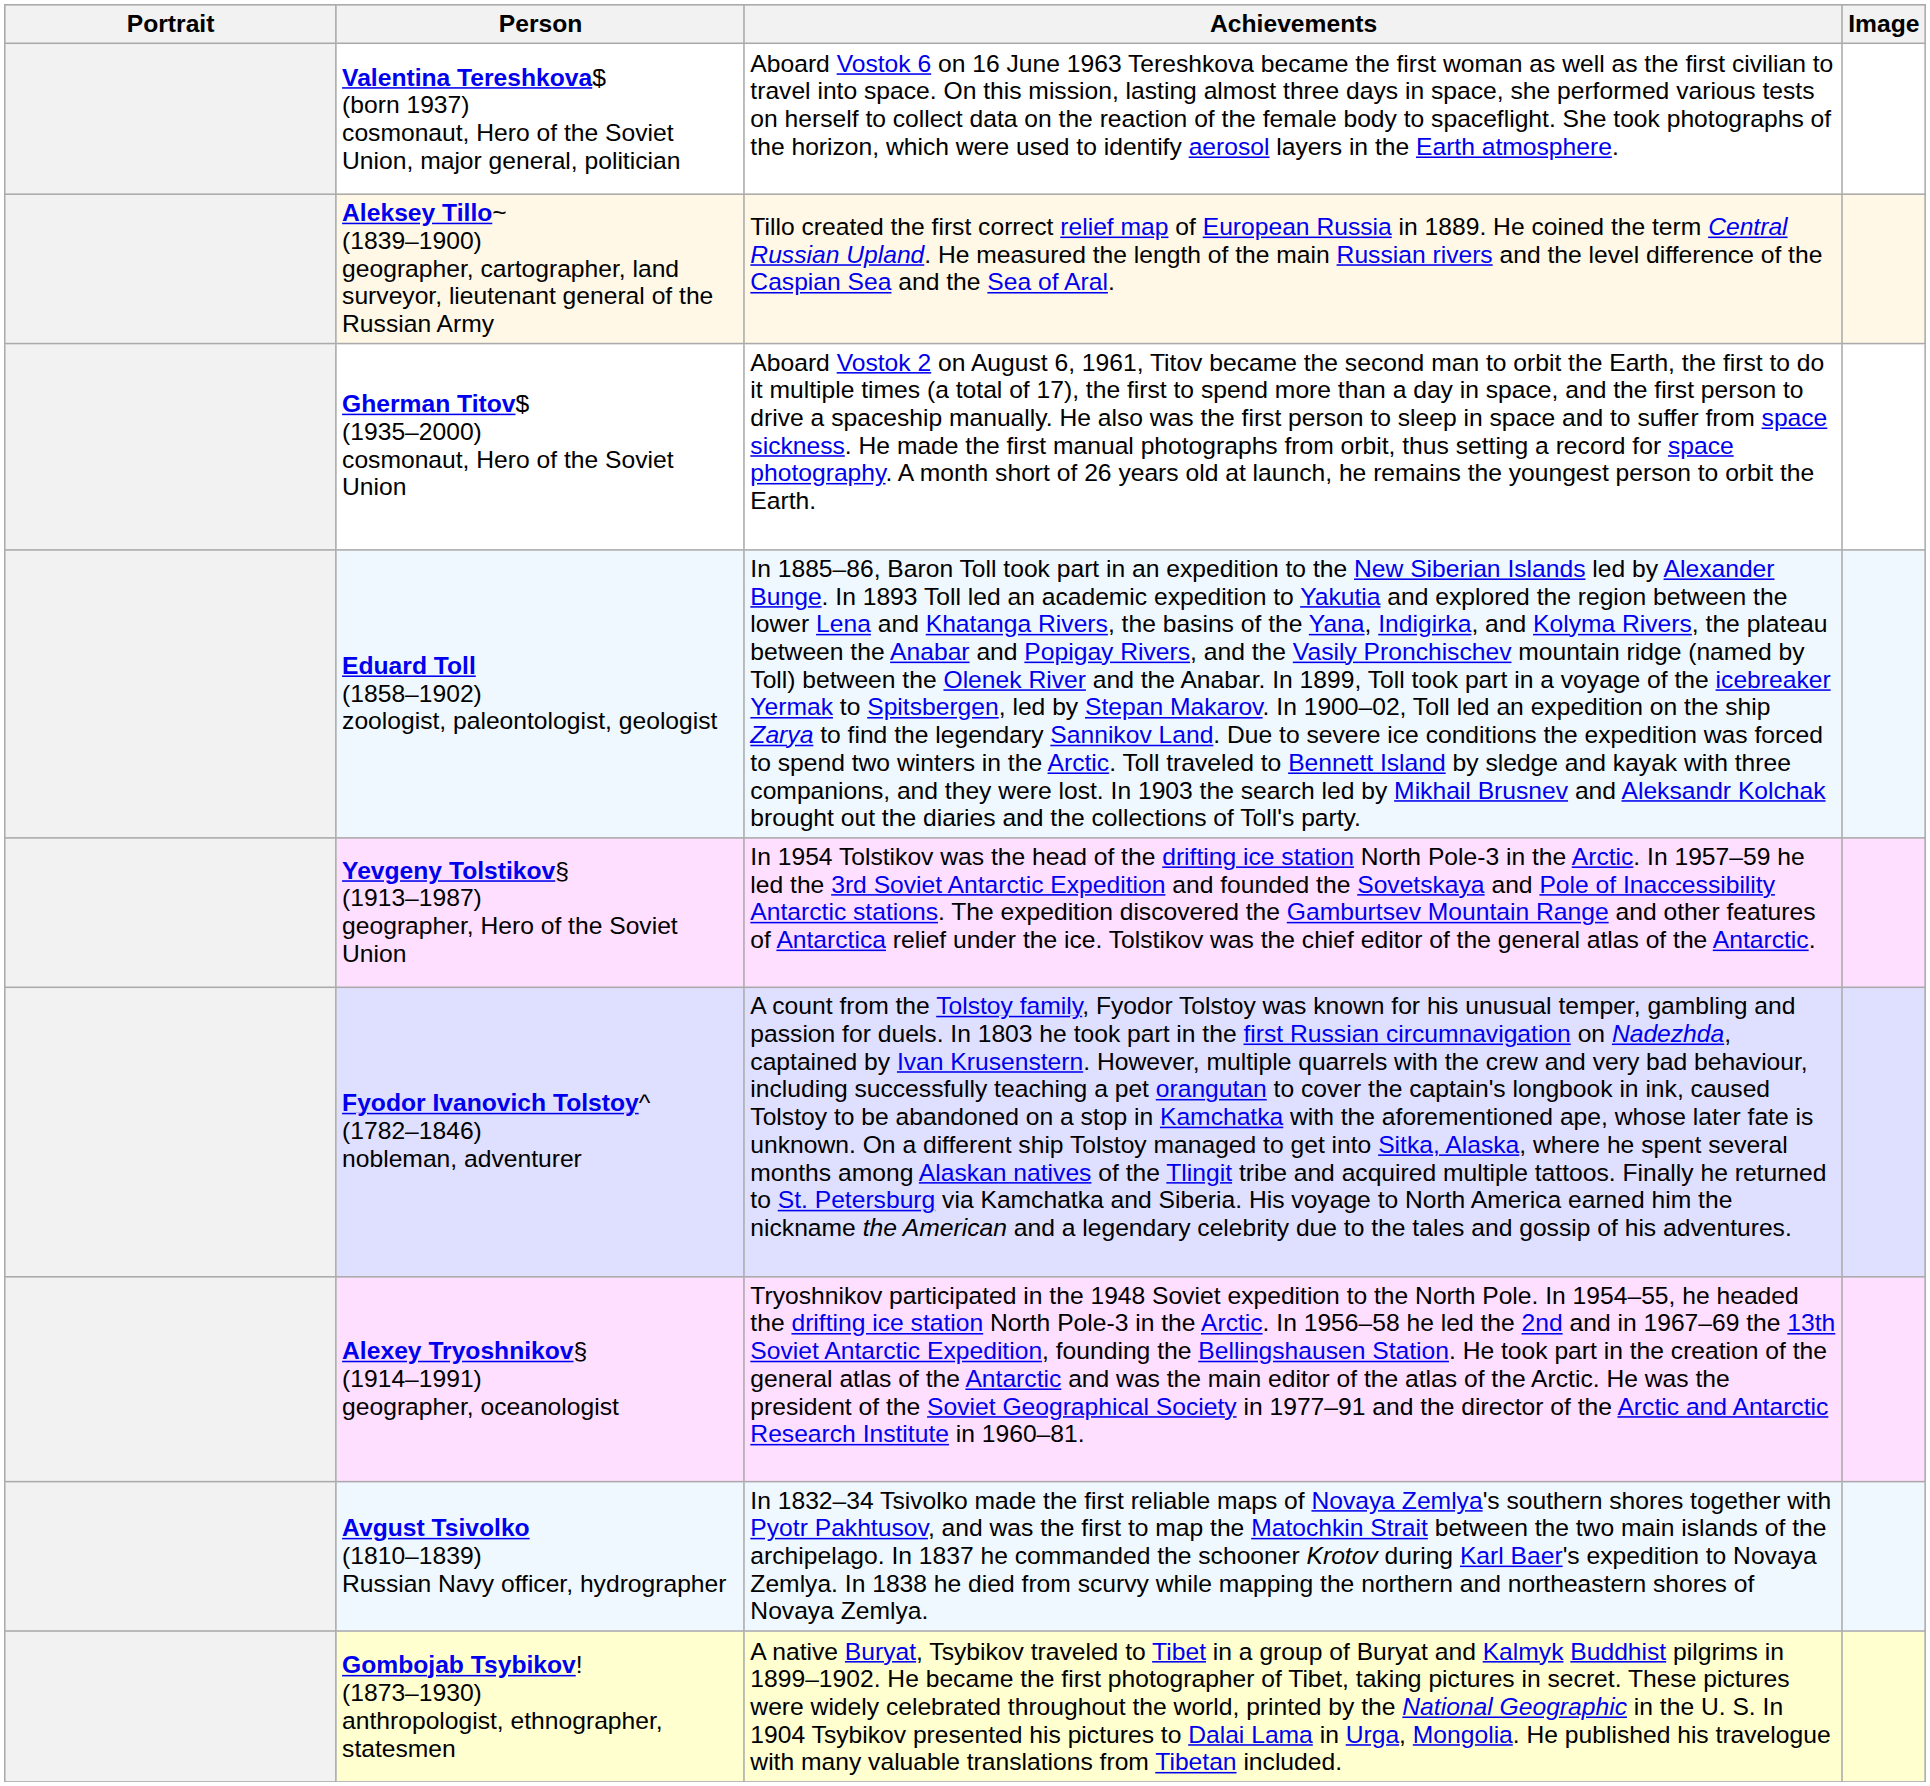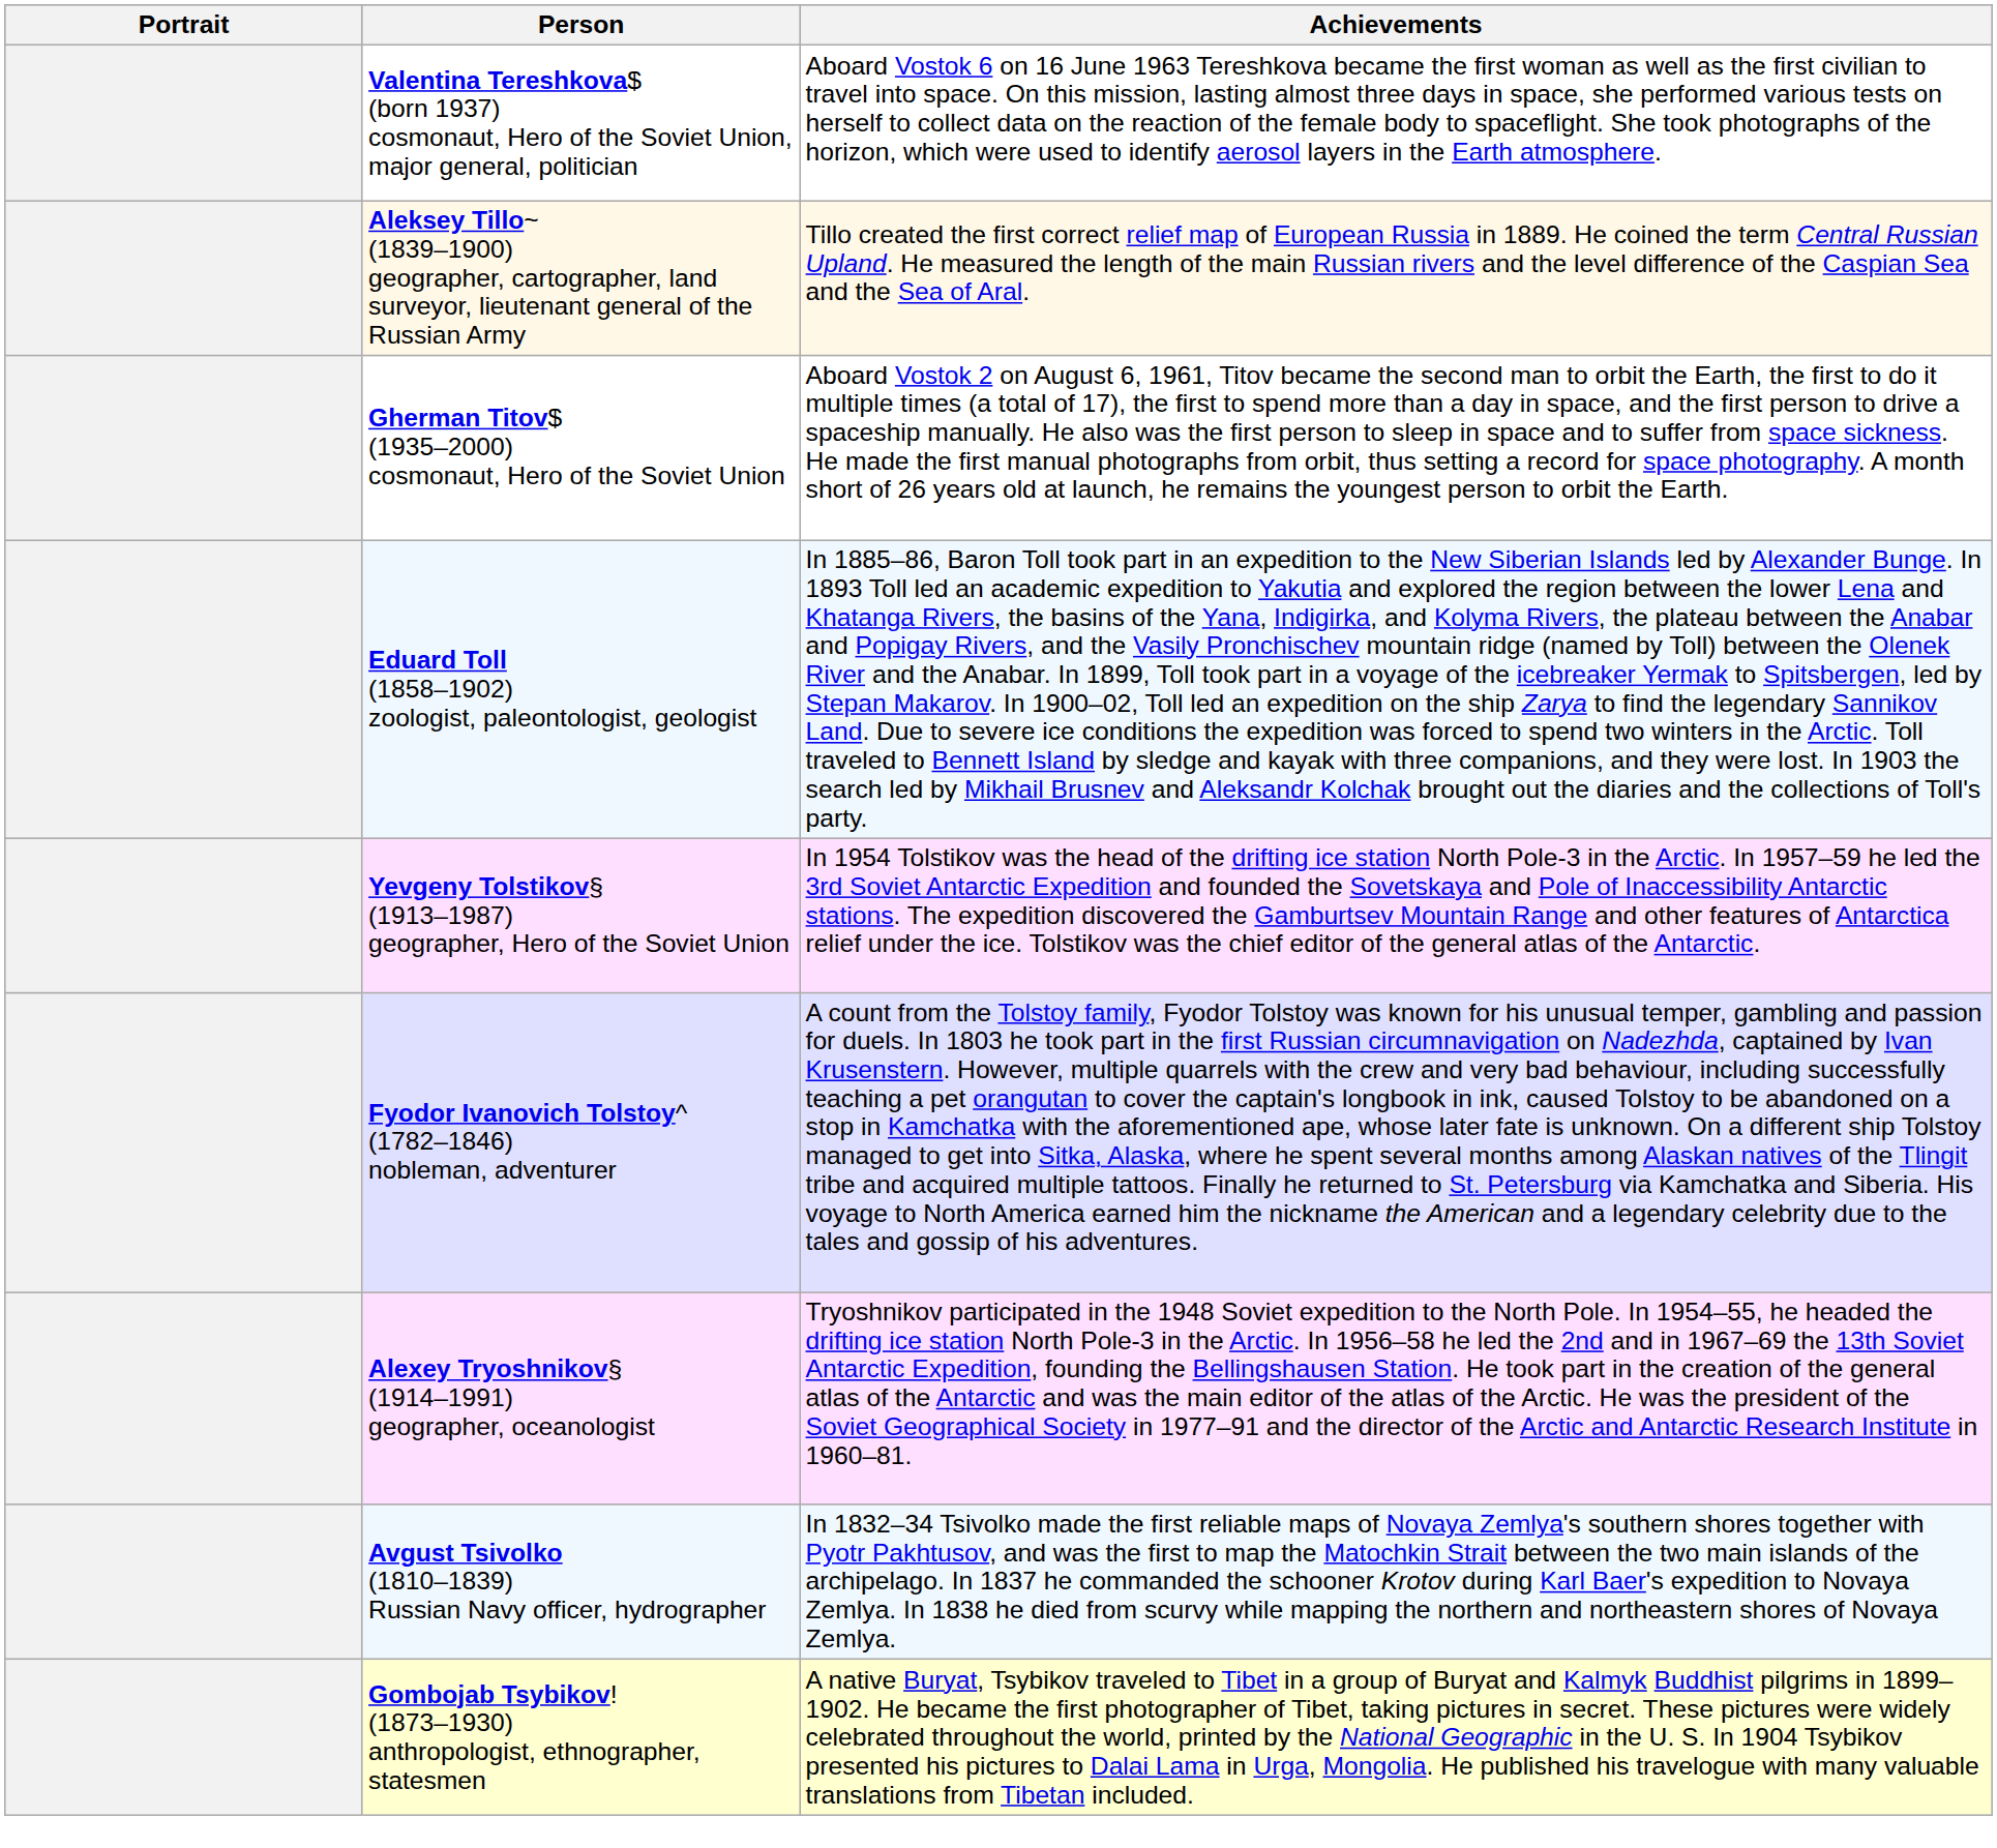- column: Image
